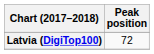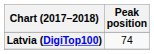Latvia (DigiTop100) | Peak position: 72 -> 74
